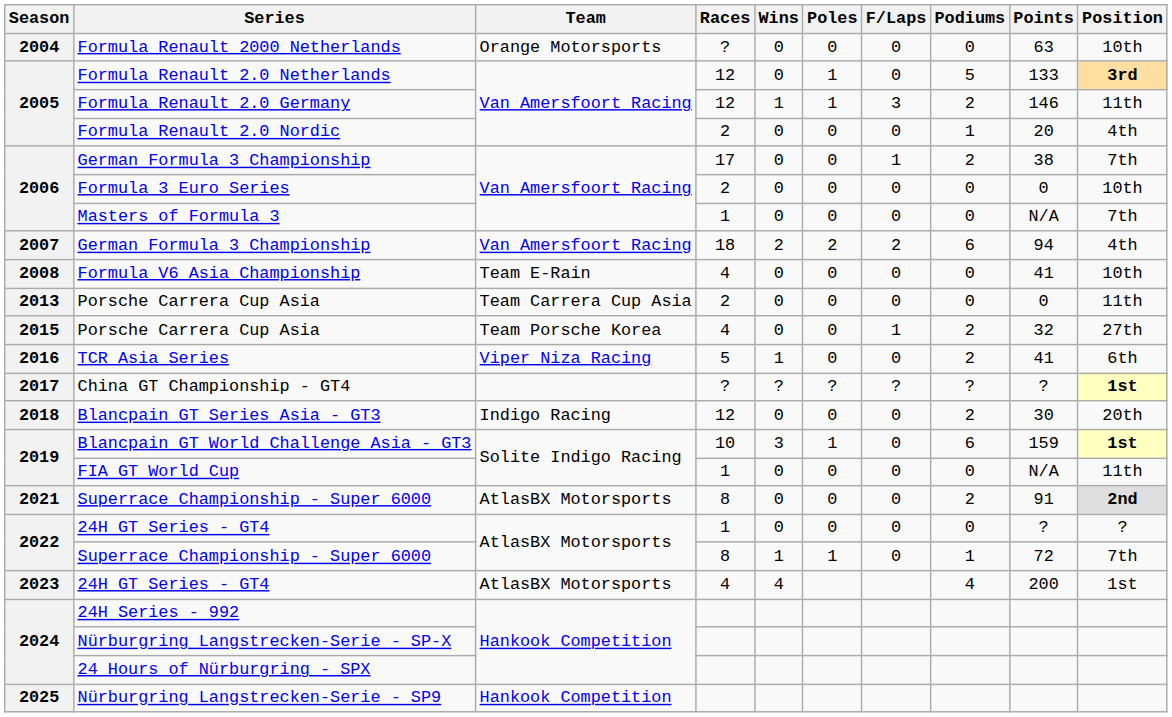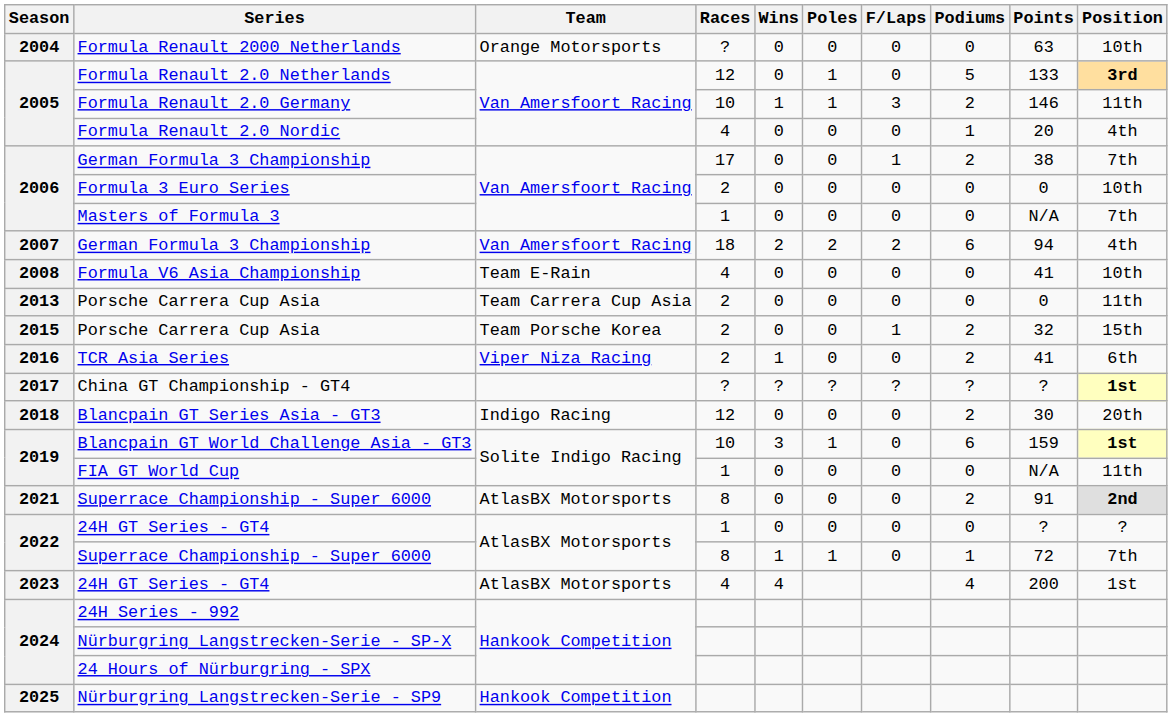Formula Renault 2.0 Germany | Races: 12 -> 10
Formula Renault 2.0 Nordic | Races: 2 -> 4
2015 / Porsche Carrera Cup Asia | Races: 4 -> 2
2015 / Porsche Carrera Cup Asia | Position: 27th -> 15th
TCR Asia Series | Races: 5 -> 2
